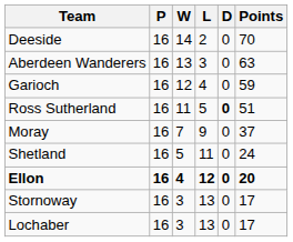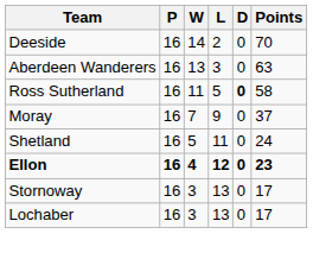- row: Garioch | 16 | 12 | 4 | 0 | 59
Ross Sutherland | Points: 51 -> 58
Ellon | Points: 20 -> 23
